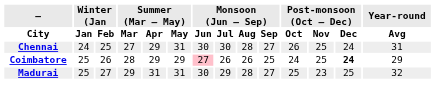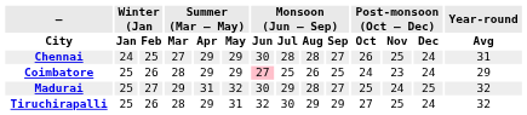Chennai | Summer (Mar – May) / May: 31 -> 29
Chennai | Monsoon (Jun – Sep) / Jul: 30 -> 28
Coimbatore | Monsoon (Jun – Sep) / Jul: 26 -> 25
Coimbatore | Post-monsoon (Oct – Dec) / Nov: 25 -> 23
Coimbatore | Post-monsoon (Oct – Dec) / Dec: bold -> normal
Madurai | Summer (Mar – May) / May: 31 -> 32
Madurai | Post-monsoon (Oct – Dec) / Nov: 23 -> 24
+ row: Tiruchirapalli | 25 | 26 | 28 | 29 | 31 | 32 | 30 | 29 | 29 | 27 | 25 | 24 | 32
